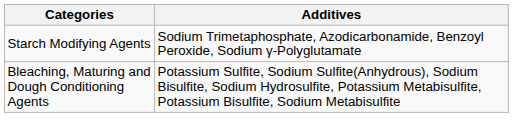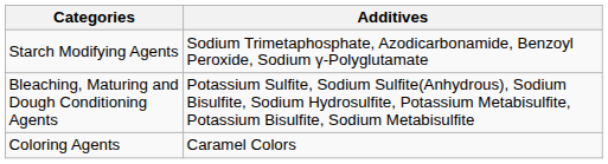+ row: Coloring Agents | Caramel Colors
